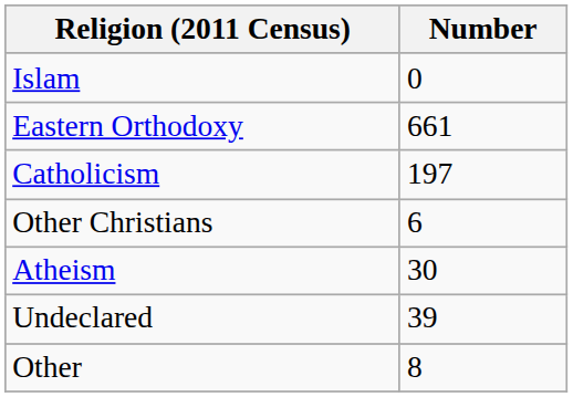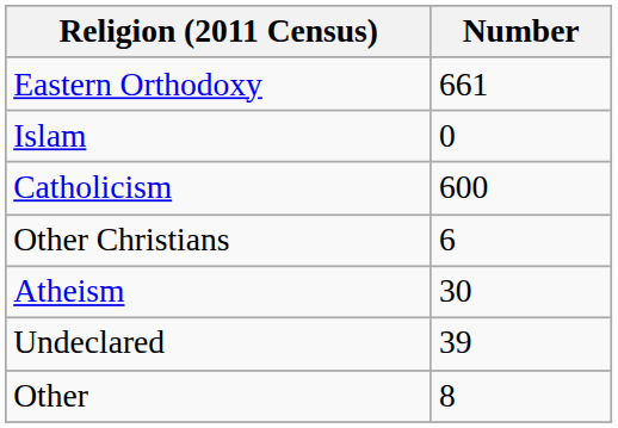rows swapped: Eastern Orthodoxy <-> Islam
Catholicism | Number: 197 -> 600
